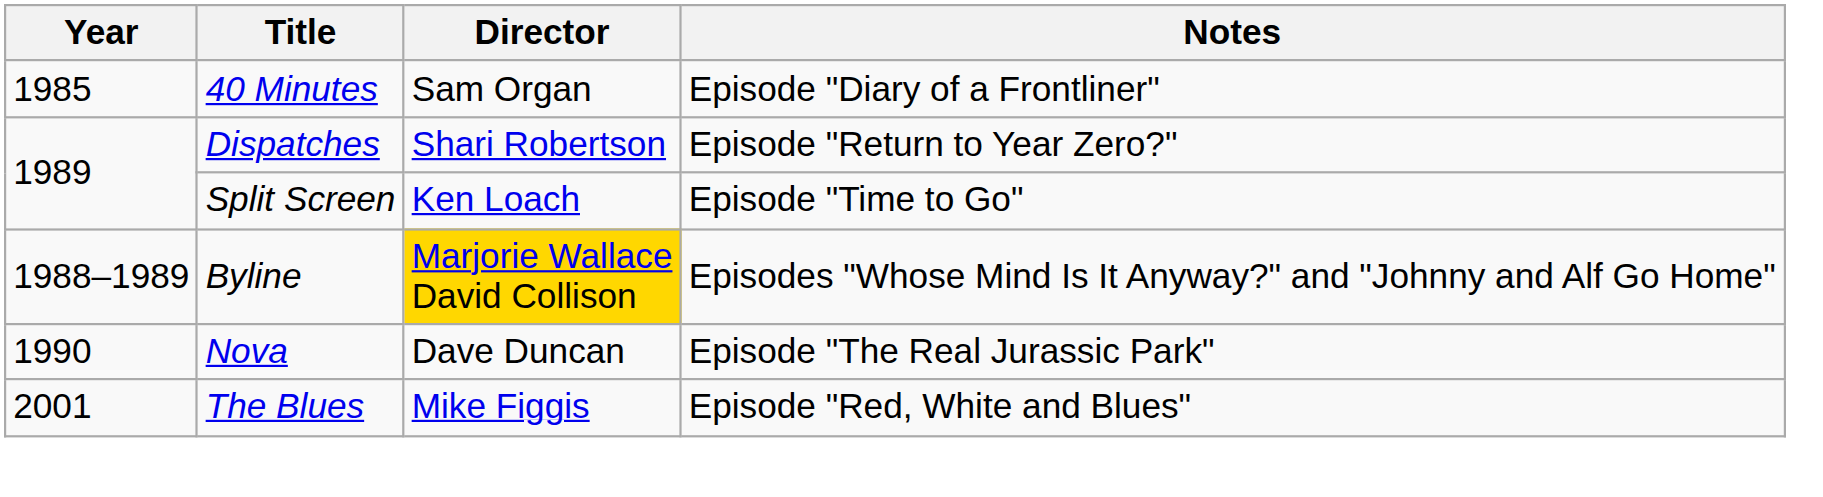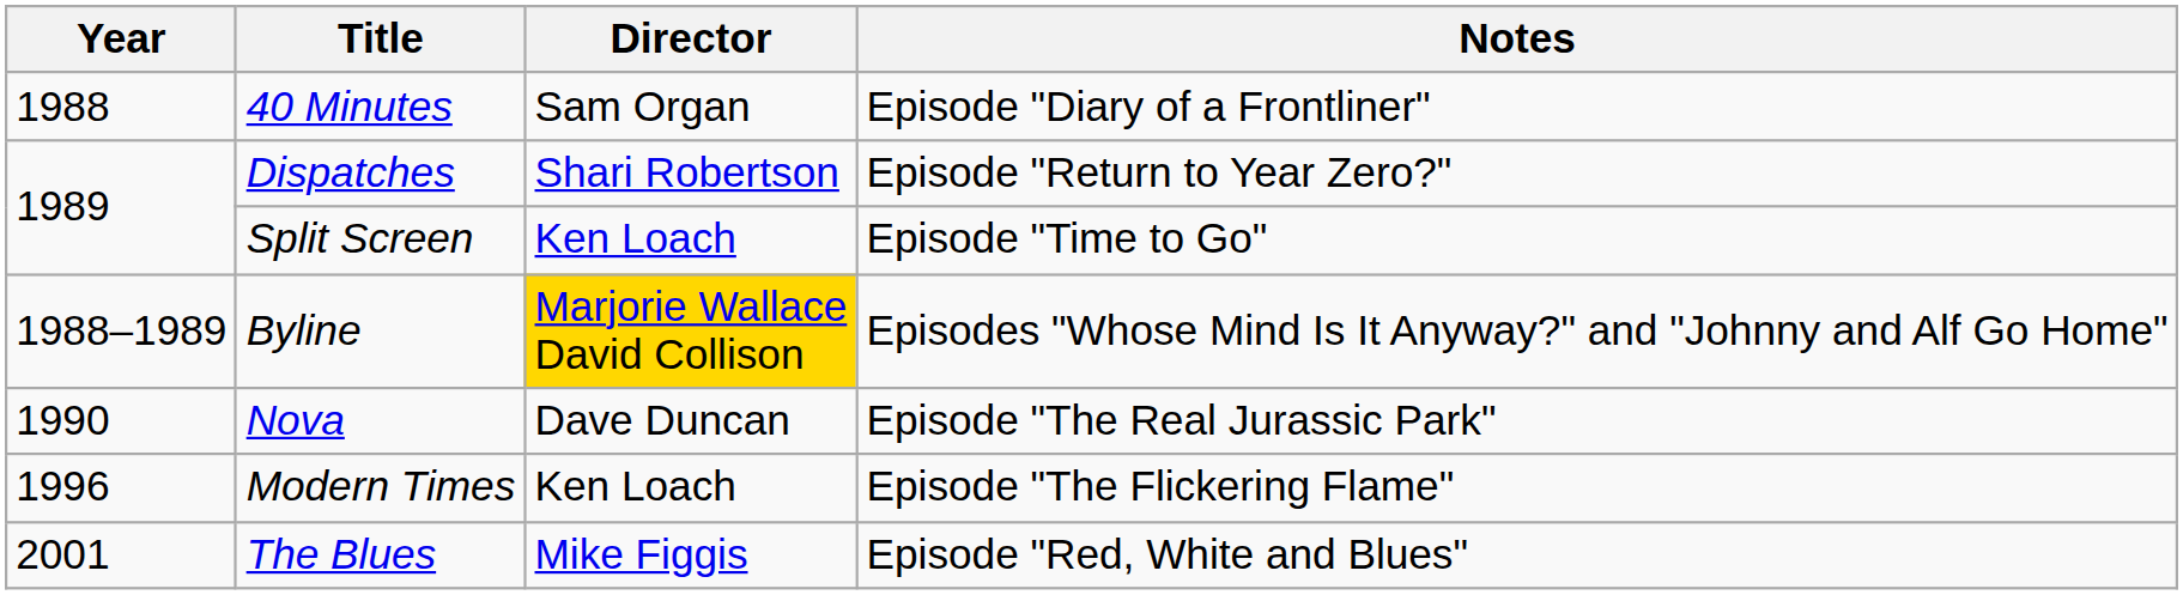40 Minutes | Year: 1985 -> 1988
+ row: 1996 | Modern Times | Ken Loach | Episode "The Flickering Flame"
